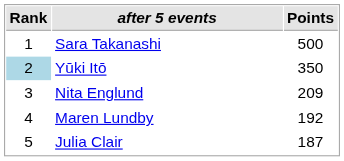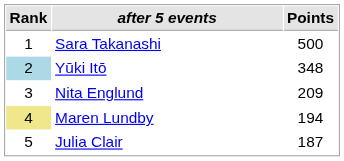Yūki Itō | Points: 350 -> 348
Maren Lundby | Rank: no background -> khaki background
Maren Lundby | Points: 192 -> 194
